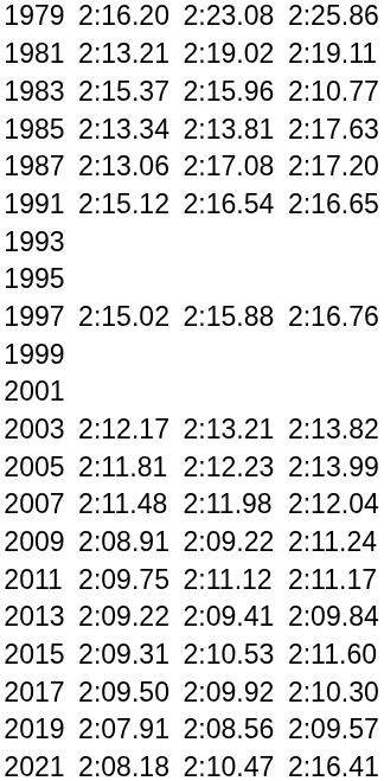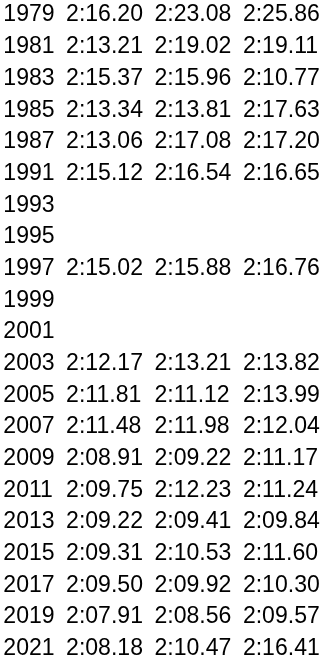2005 | column 5: 2:12.23 -> 2:11.12
2009 | column 7: 2:11.24 -> 2:11.17
2011 | column 5: 2:11.12 -> 2:12.23
2011 | column 7: 2:11.17 -> 2:11.24
